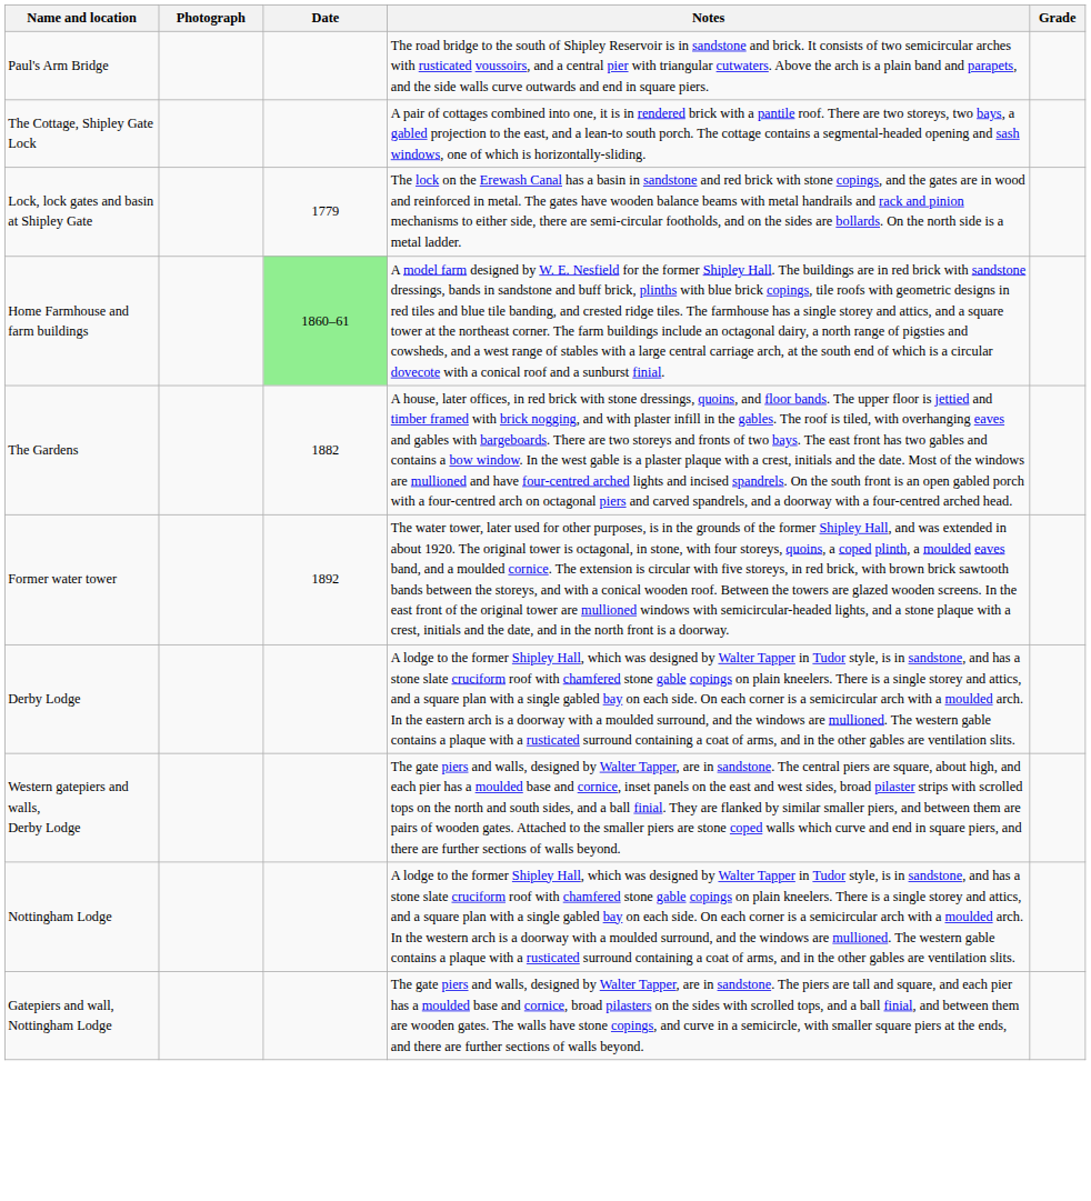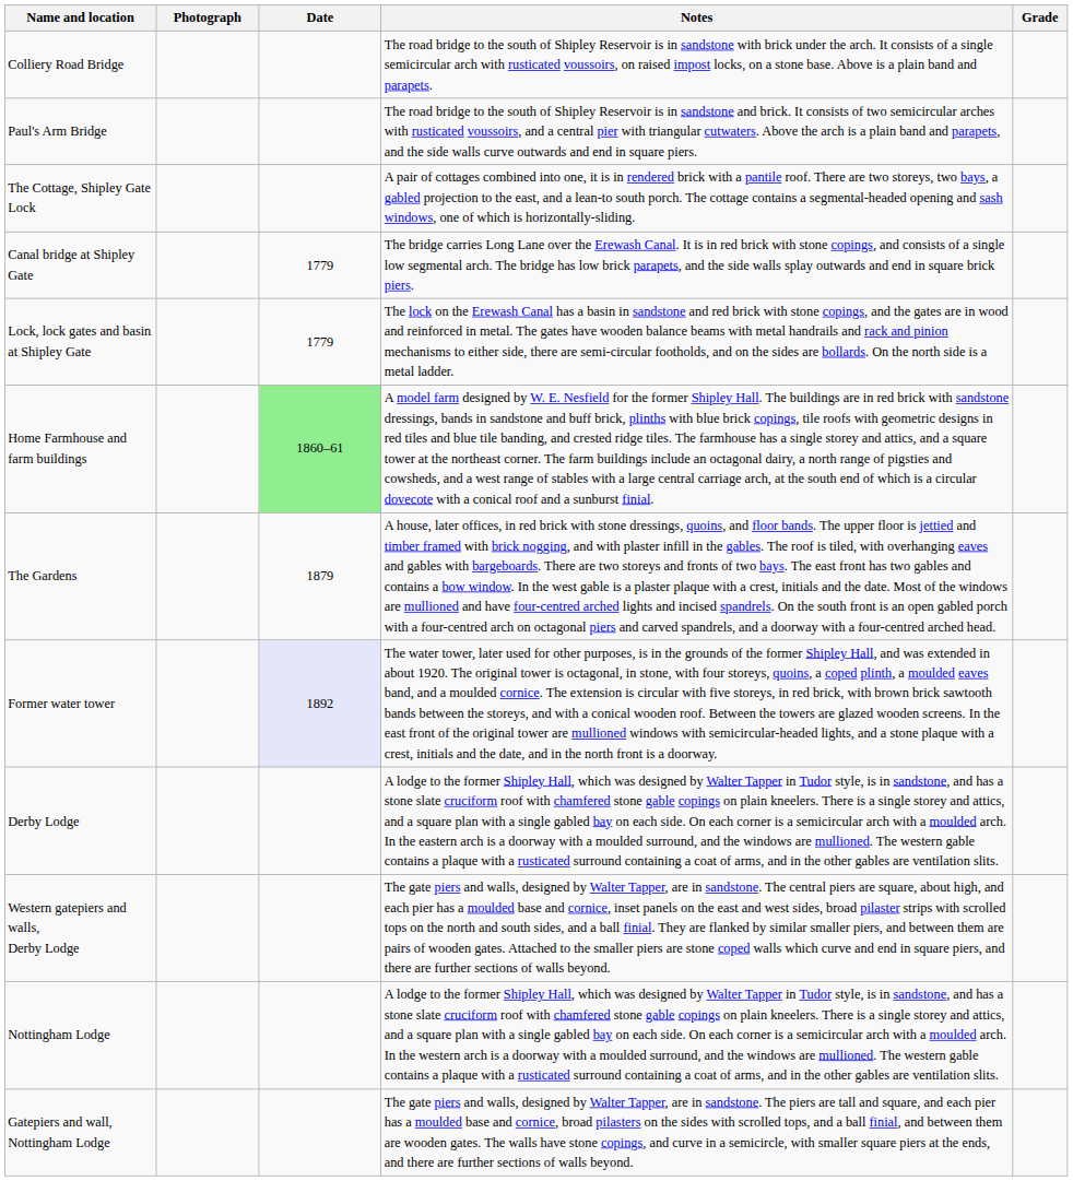+ row: Colliery Road Bridge | The road bridge to the south of Shipley Reservoir is in sandstone with brick under the arch. It consists of a single semicircular arch with rusticated voussoirs, on raised impost locks, on a stone base. Above is a plain band and parapets.
+ row: Canal bridge at Shipley Gate | 1779 | The bridge carries Long Lane over the Erewash Canal. It is in red brick with stone copings, and consists of a single low segmental arch. The bridge has low brick parapets, and the side walls splay outwards and end in square brick piers.
The Gardens | Date: 1882 -> 1879
Former water tower | Date: no background -> lavender background
